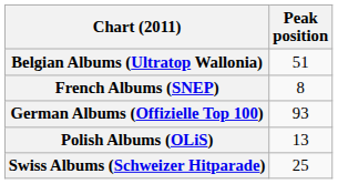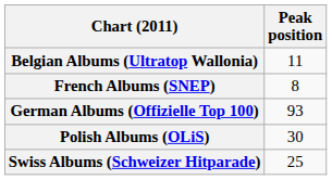Belgian Albums (Ultratop Wallonia) | Peak position: 51 -> 11
Polish Albums (OLiS) | Peak position: 13 -> 30
